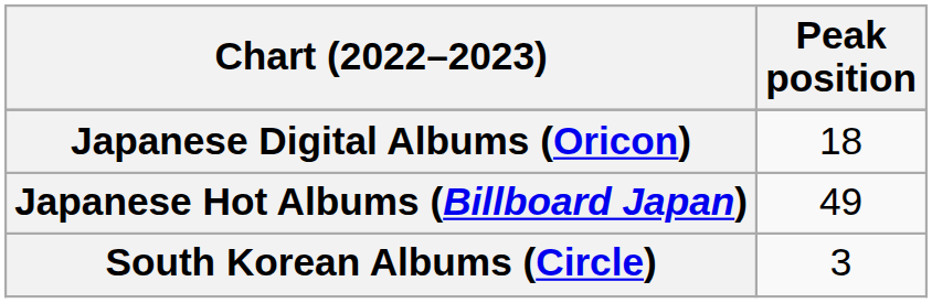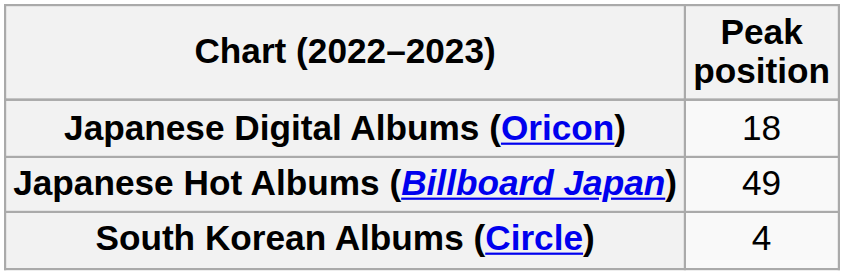South Korean Albums (Circle) | Peak position: 3 -> 4
